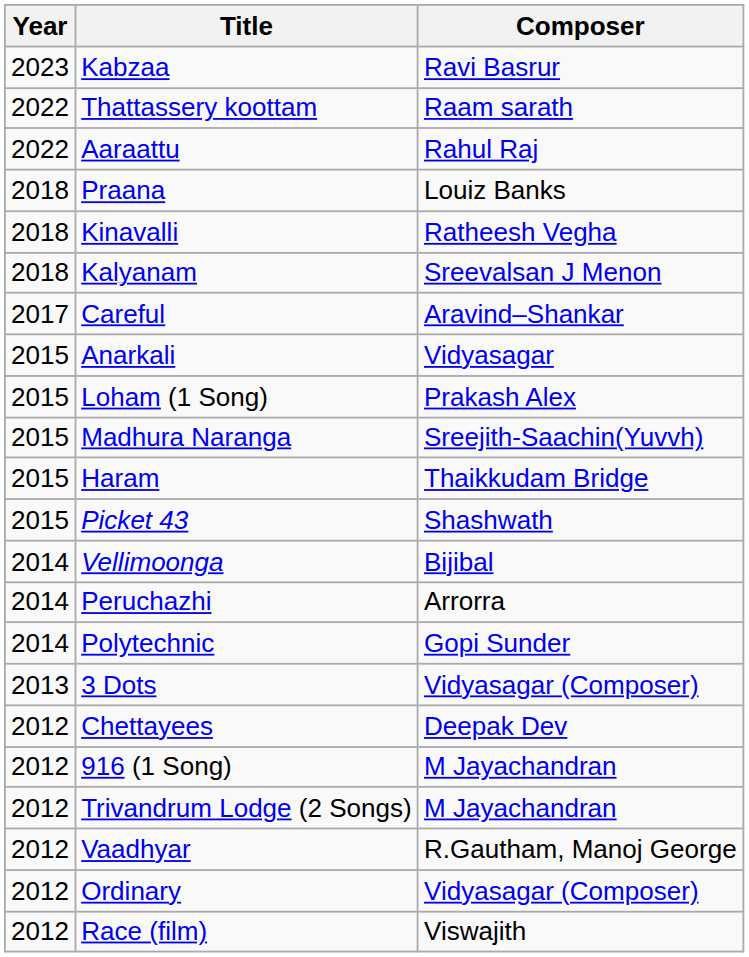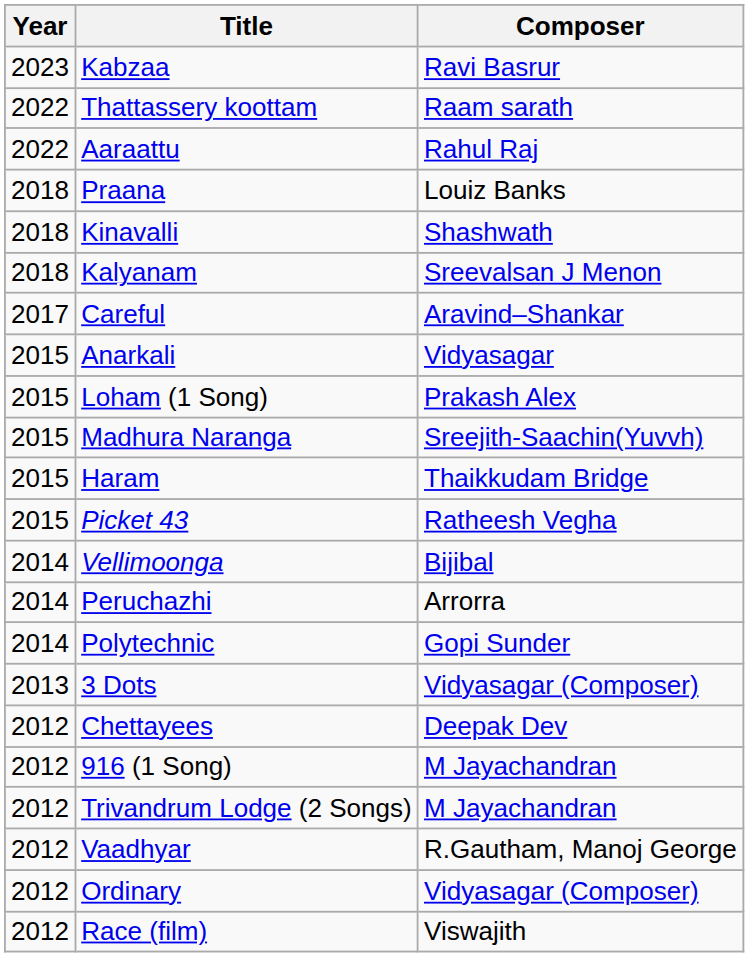Kinavalli | Composer: Ratheesh Vegha -> Shashwath
Picket 43 | Composer: Shashwath -> Ratheesh Vegha
